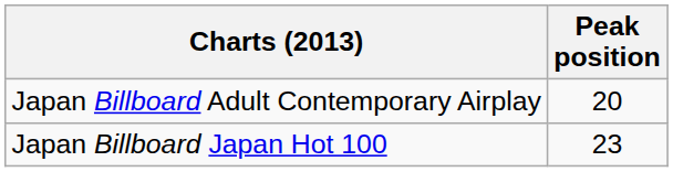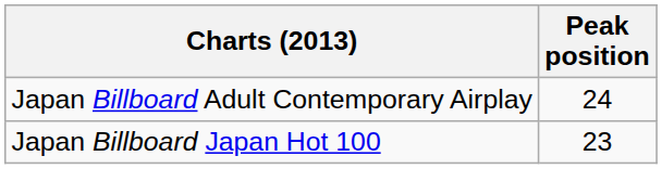Japan Billboard Adult Contemporary Airplay | Peak position: 20 -> 24
